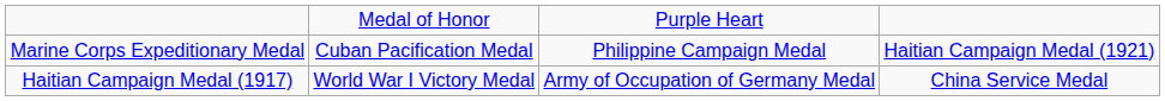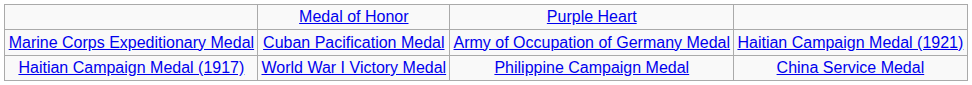Marine Corps Expeditionary Medal | column 3: Philippine Campaign Medal -> Army of Occupation of Germany Medal
Haitian Campaign Medal (1917) | column 3: Army of Occupation of Germany Medal -> Philippine Campaign Medal
